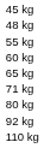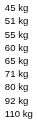- row: 48 kg
+ row: 51 kg
